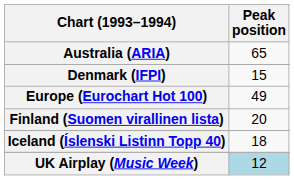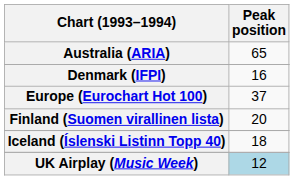Denmark (IFPI) | Peak position: 15 -> 16
Europe (Eurochart Hot 100) | Peak position: 49 -> 37
